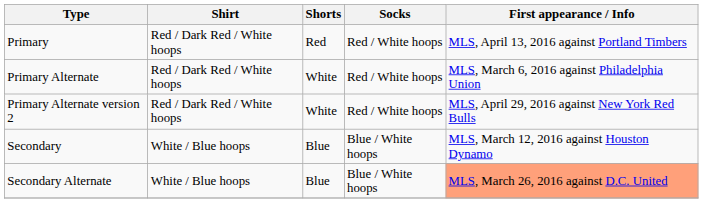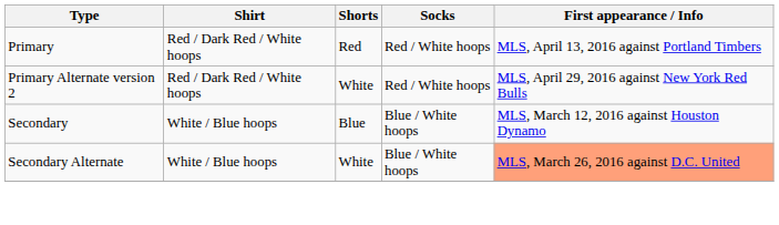- row: Primary Alternate | Red / Dark Red / White hoops | White | Red / White hoops | MLS, March 6, 2016 against Philadelphia Union
Secondary Alternate | Shorts: Blue -> White
